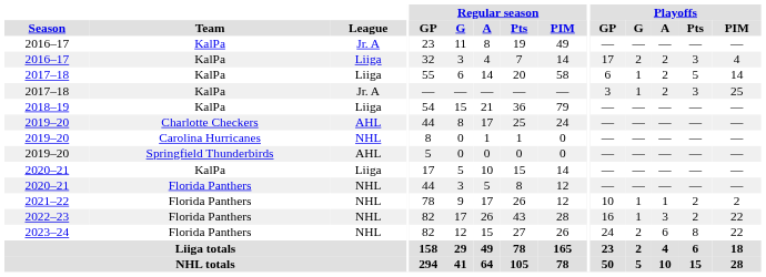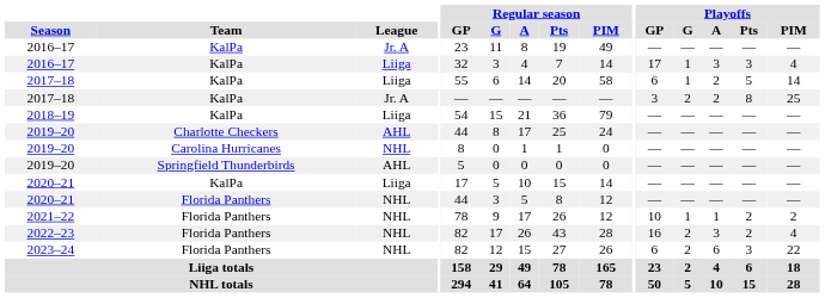2016–17 / Liiga | Playoffs / G: 2 -> 1
2016–17 / Liiga | Playoffs / A: 2 -> 3
2017–18 / Jr. A | Playoffs / G: 1 -> 2
2017–18 / Jr. A | Playoffs / Pts: 3 -> 8
2022–23 | Playoffs / G: 1 -> 2
2022–23 | Playoffs / PIM: 22 -> 4
2023–24 | Playoffs / GP: 24 -> 6
2023–24 | Playoffs / Pts: 8 -> 3
